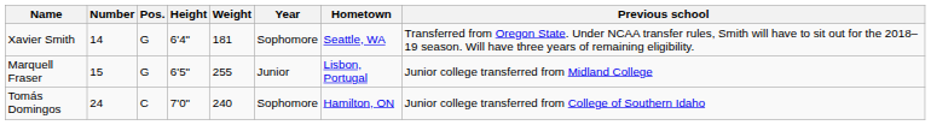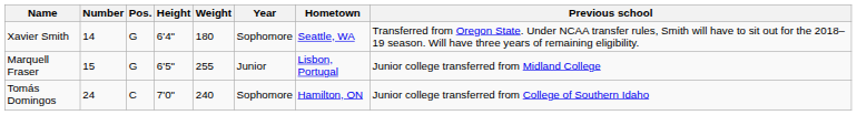Xavier Smith | Weight: 181 -> 180
